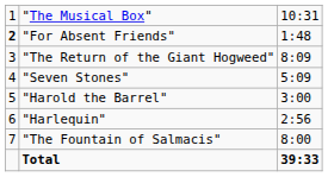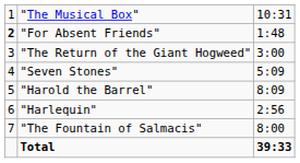"The Return of the Giant Hogweed" | column 3: 8:09 -> 3:00
"Harold the Barrel" | column 3: 3:00 -> 8:09
